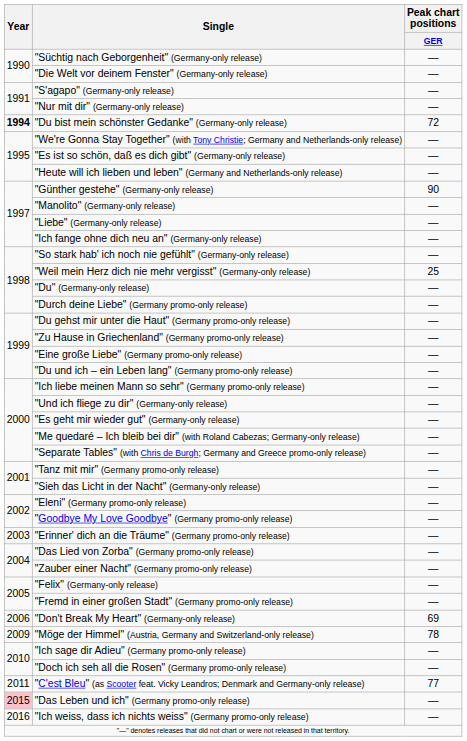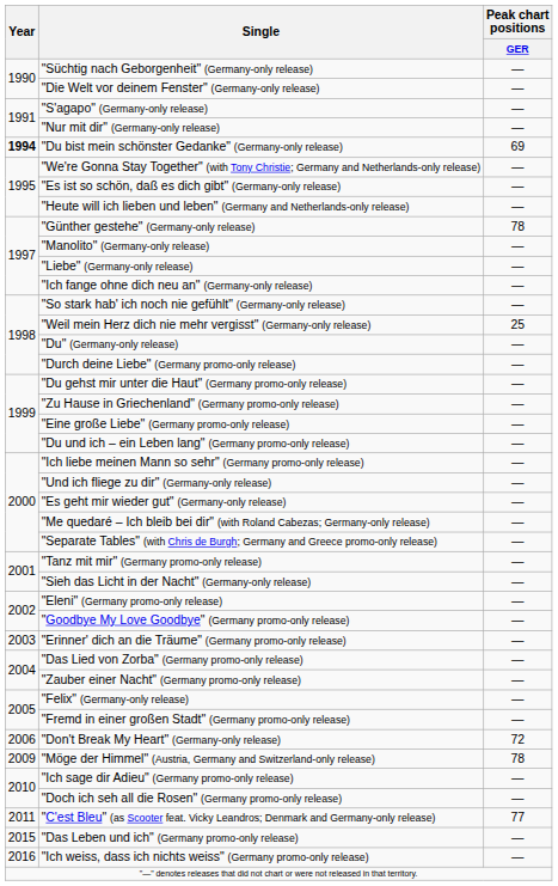"Du bist mein schönster Gedanke" (Germany-only release) | Peak chart positions / GER: 72 -> 69
"Günther gestehe" (Germany-only release) | Peak chart positions / GER: 90 -> 78
"Don't Break My Heart" (Germany-only release) | Peak chart positions / GER: 69 -> 72
"Das Leben und ich" (Germany promo-only release) | Year: pink background -> no background
